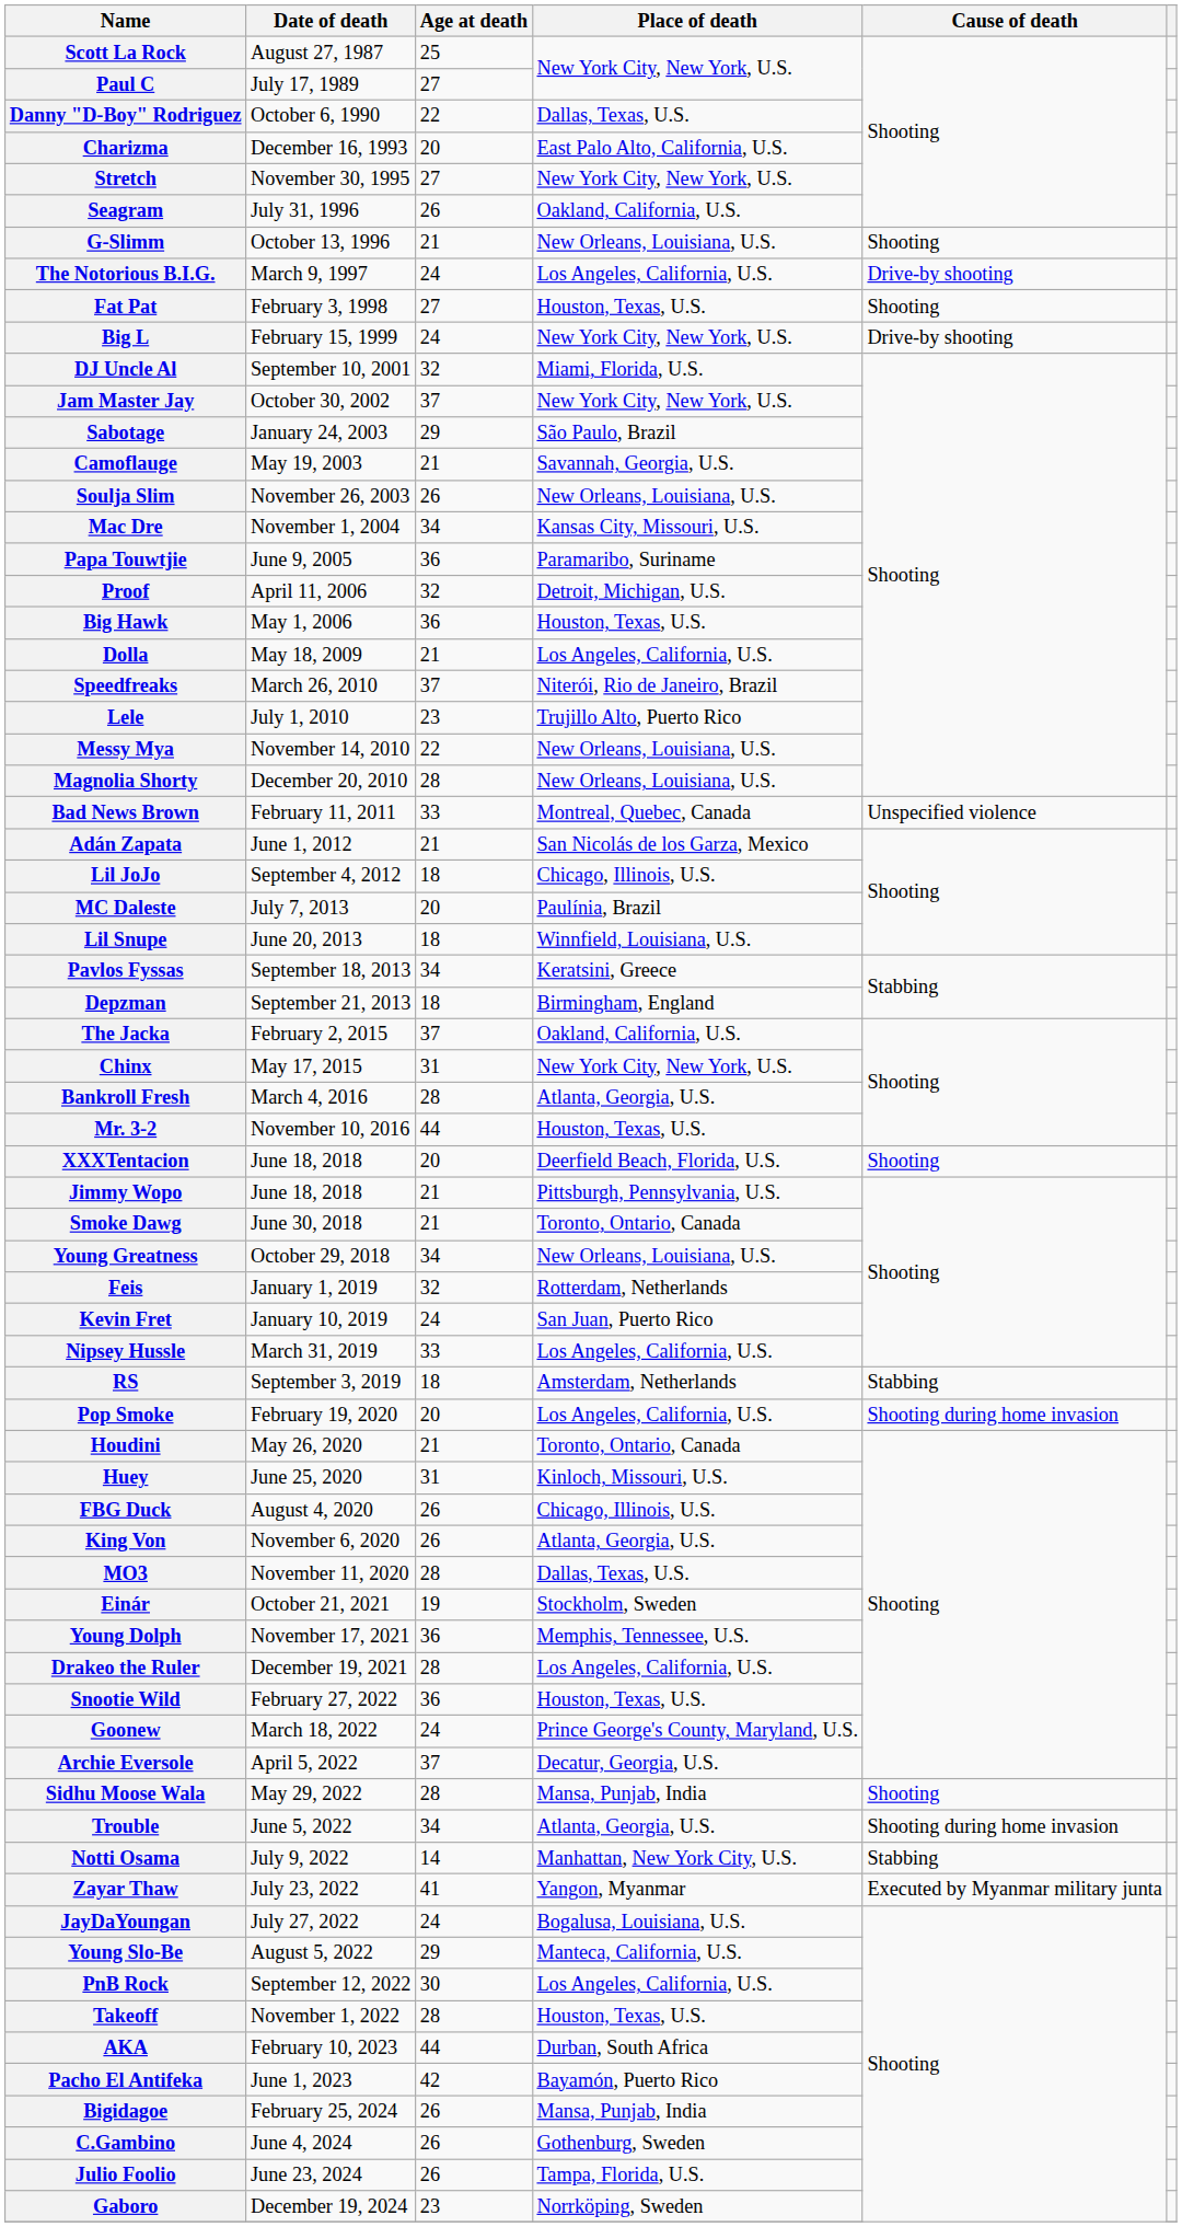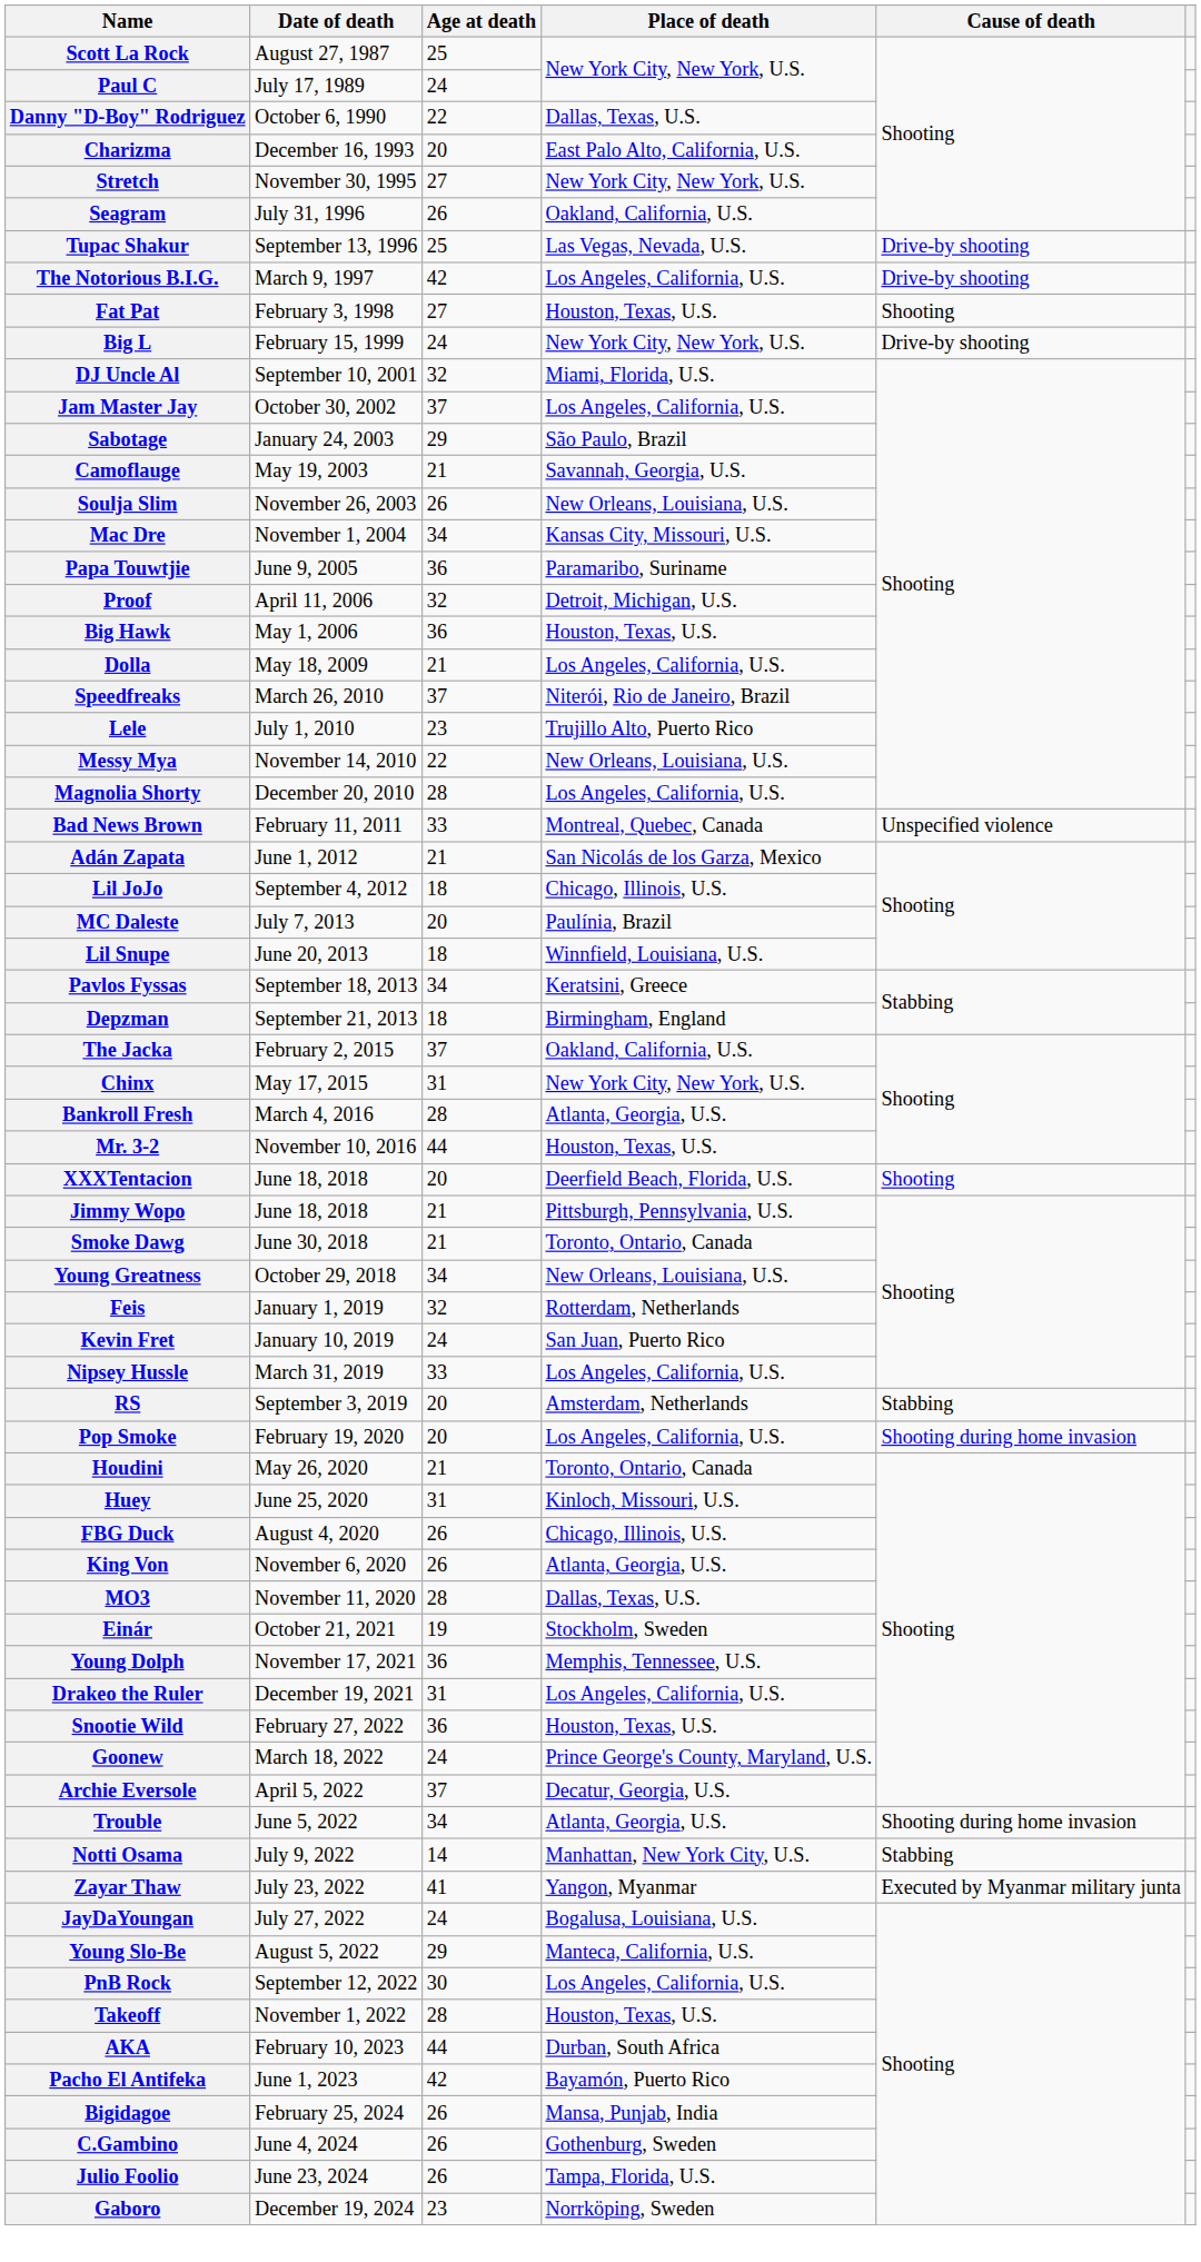Paul C | Age at death: 27 -> 24
+ row: Tupac Shakur | September 13, 1996 | 25 | Las Vegas, Nevada, U.S. | Drive-by shooting
- row: G-Slimm | October 13, 1996 | 21 | New Orleans, Louisiana, U.S. | Shooting
The Notorious B.I.G. | Age at death: 24 -> 42
Jam Master Jay | Place of death: New York City, New York, U.S. -> Los Angeles, California, U.S.
Magnolia Shorty | Place of death: New Orleans, Louisiana, U.S. -> Los Angeles, California, U.S.
RS | Age at death: 18 -> 20
Drakeo the Ruler | Age at death: 28 -> 31
- row: Sidhu Moose Wala | May 29, 2022 | 28 | Mansa, Punjab, India | Shooting
